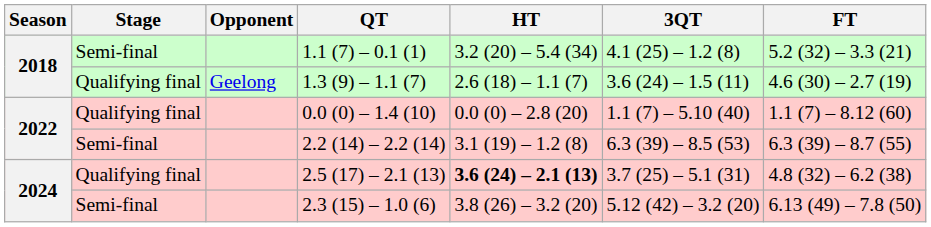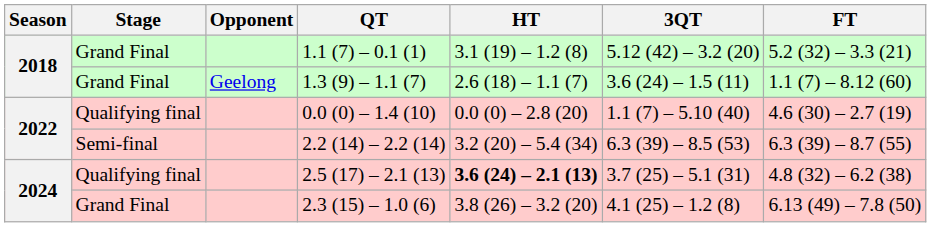1.1 (7) – 0.1 (1) | Stage: Semi-final -> Grand Final
1.1 (7) – 0.1 (1) | HT: 3.2 (20) – 5.4 (34) -> 3.1 (19) – 1.2 (8)
1.1 (7) – 0.1 (1) | 3QT: 4.1 (25) – 1.2 (8) -> 5.12 (42) – 3.2 (20)
1.3 (9) – 1.1 (7) | Stage: Qualifying final -> Grand Final
1.3 (9) – 1.1 (7) | FT: 4.6 (30) – 2.7 (19) -> 1.1 (7) – 8.12 (60)
0.0 (0) – 1.4 (10) | FT: 1.1 (7) – 8.12 (60) -> 4.6 (30) – 2.7 (19)
2.2 (14) – 2.2 (14) | HT: 3.1 (19) – 1.2 (8) -> 3.2 (20) – 5.4 (34)
2.3 (15) – 1.0 (6) | Stage: Semi-final -> Grand Final
2.3 (15) – 1.0 (6) | 3QT: 5.12 (42) – 3.2 (20) -> 4.1 (25) – 1.2 (8)
